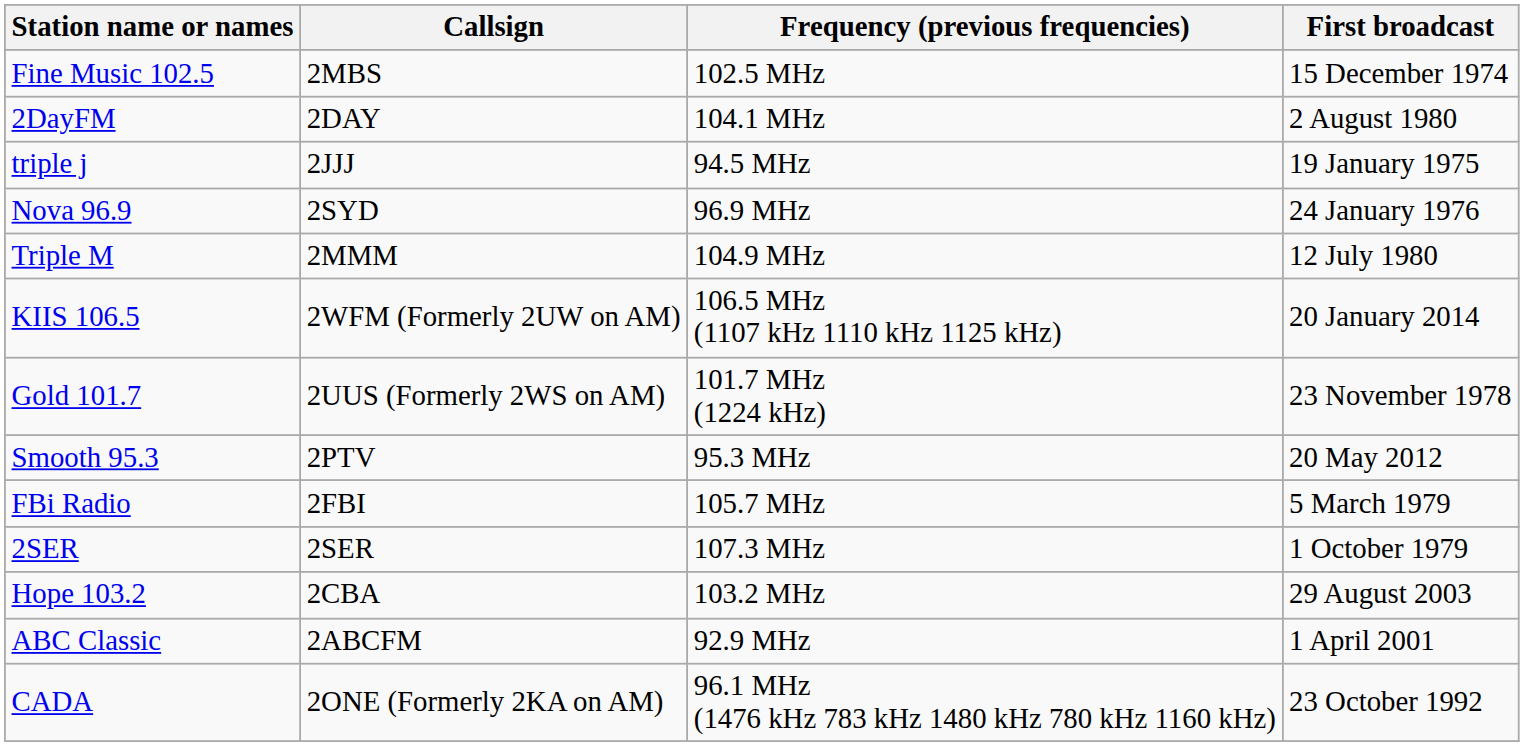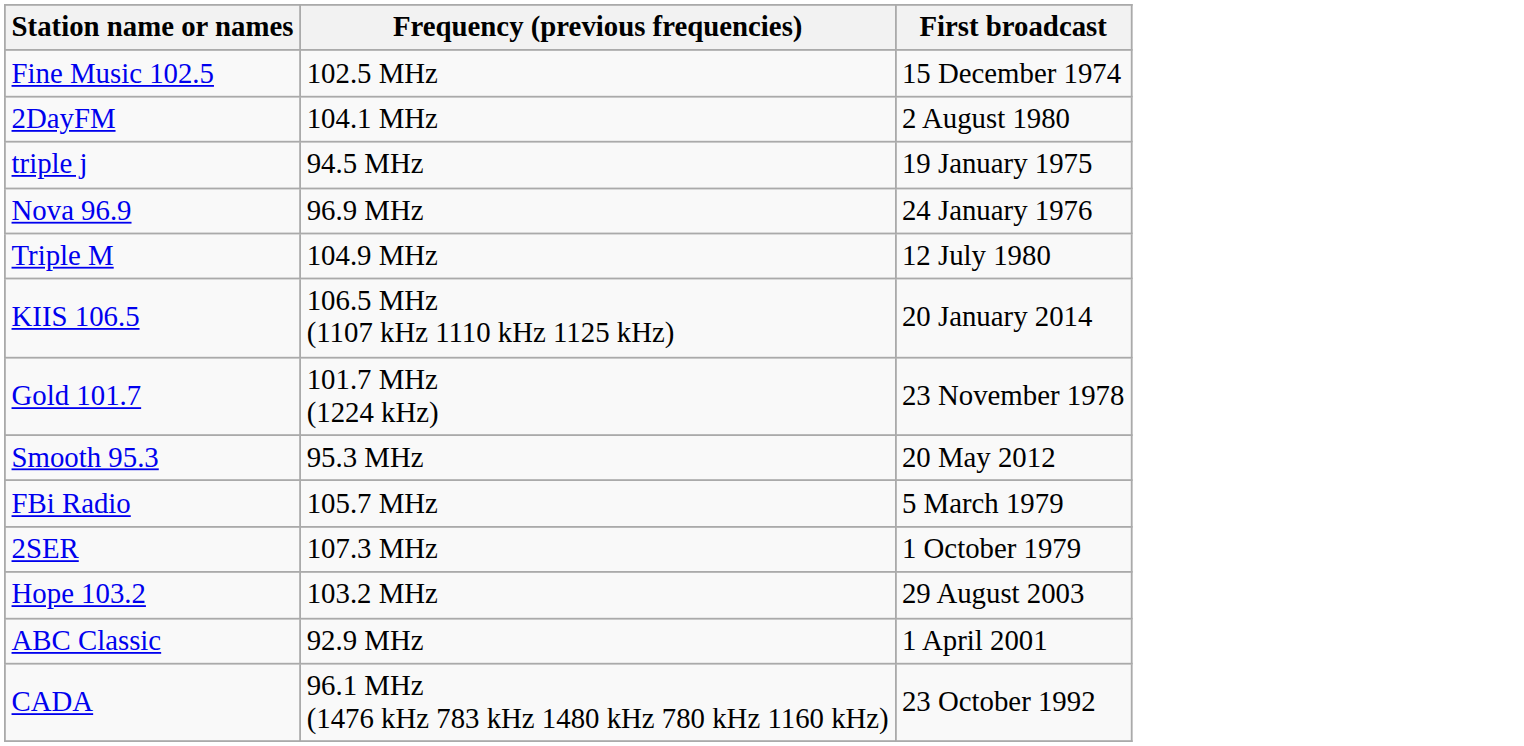- column: Callsign | 2MBS | 2DAY | 2JJJ | 2SYD | 2MMM | 2WFM (Formerly 2UW on AM) | 2UUS (Formerly 2WS on AM) | 2PTV | 2FBI | 2SER | 2CBA | 2ABCFM | 2ONE (Formerly 2KA on AM)
